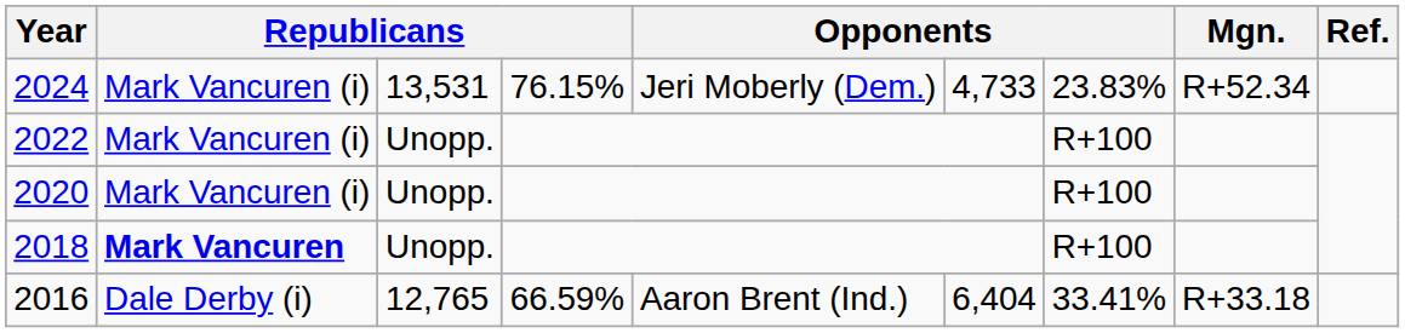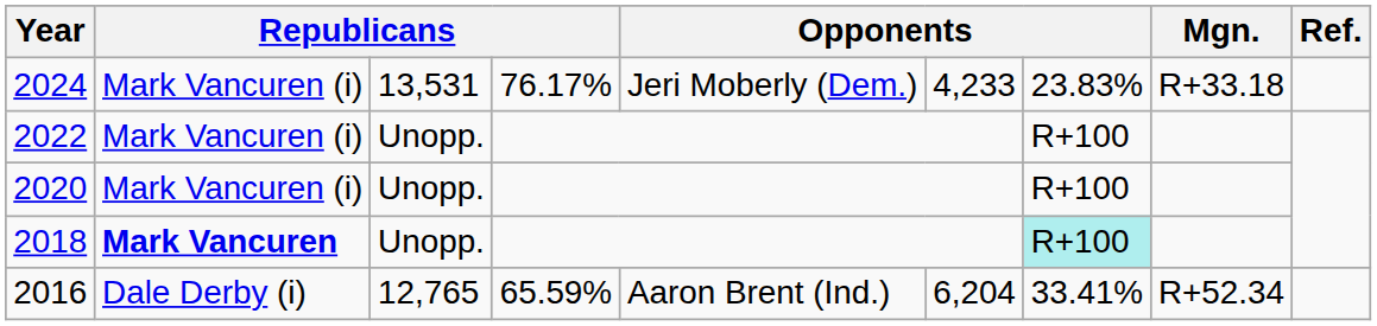2024 | column 4: 76.15% -> 76.17%
2024 | column 6: 4,733 -> 4,233
2024 | Mgn.: R+52.34 -> R+33.18
2018 | column 7: no background -> paleturquoise background
2016 | column 4: 66.59% -> 65.59%
2016 | column 6: 6,404 -> 6,204
2016 | Mgn.: R+33.18 -> R+52.34
